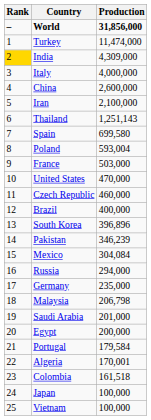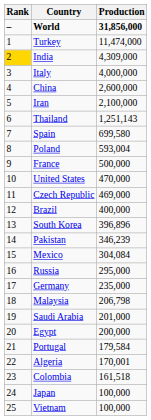France | Production: 503,000 -> 500,000
Czech Republic | Production: 460,000 -> 469,000
Russia | Production: 294,000 -> 295,000
